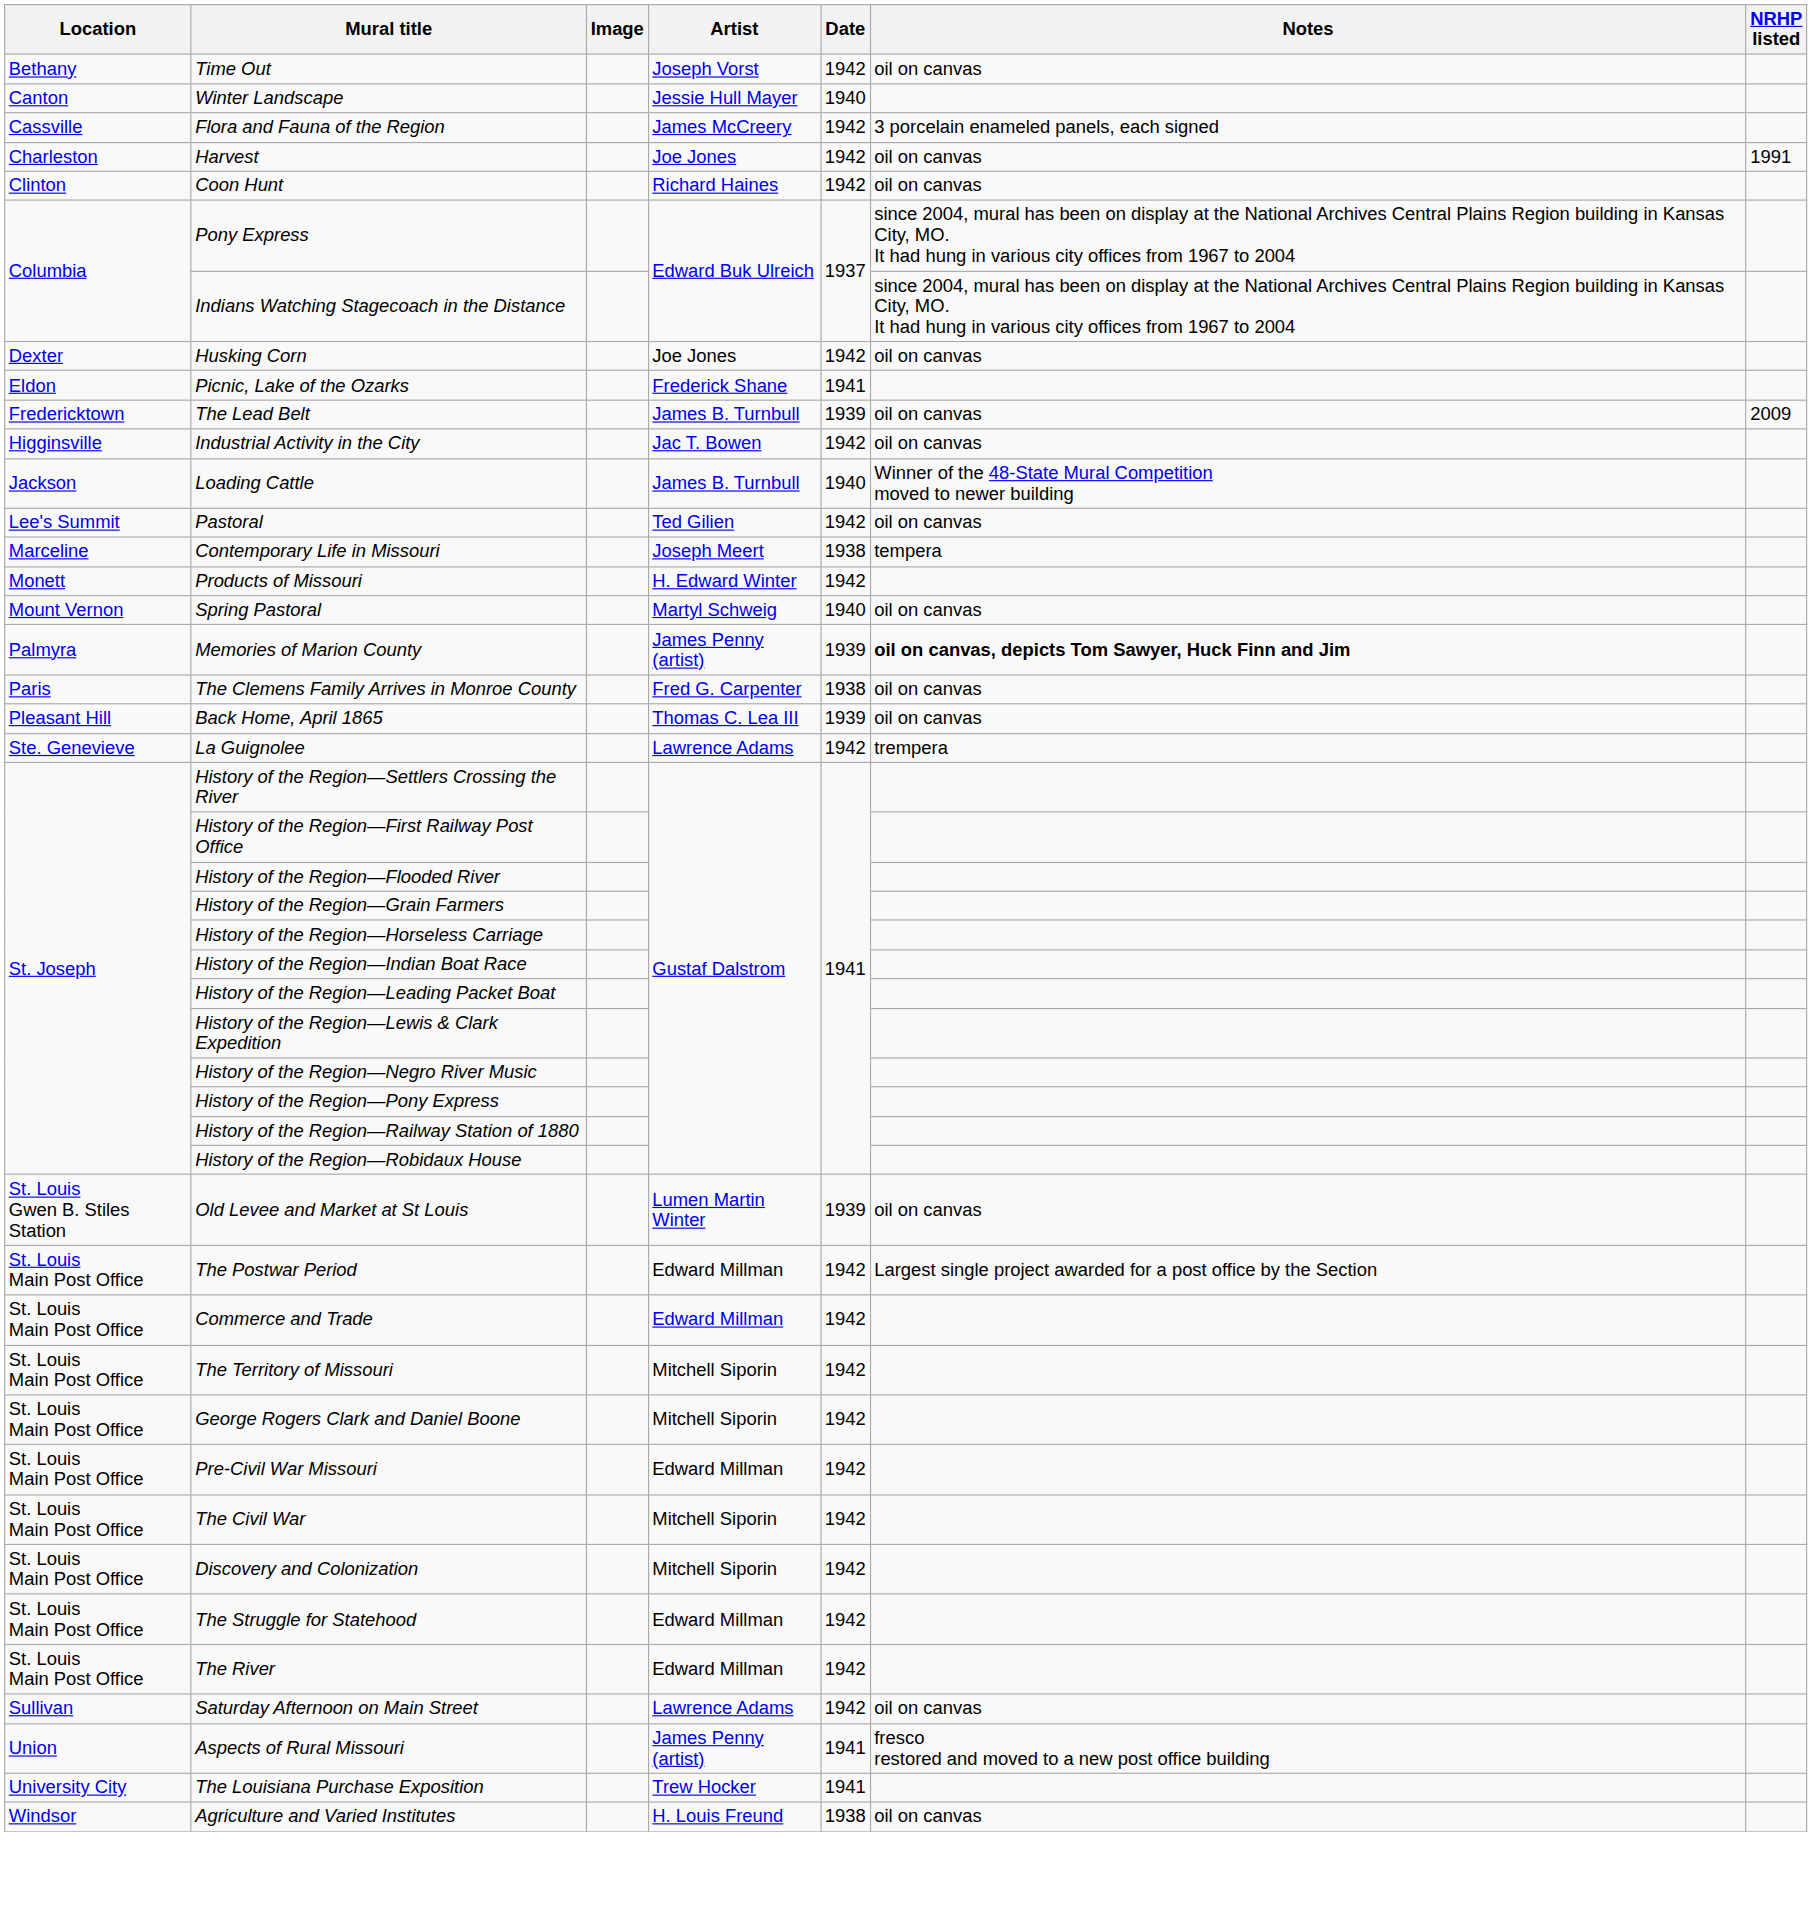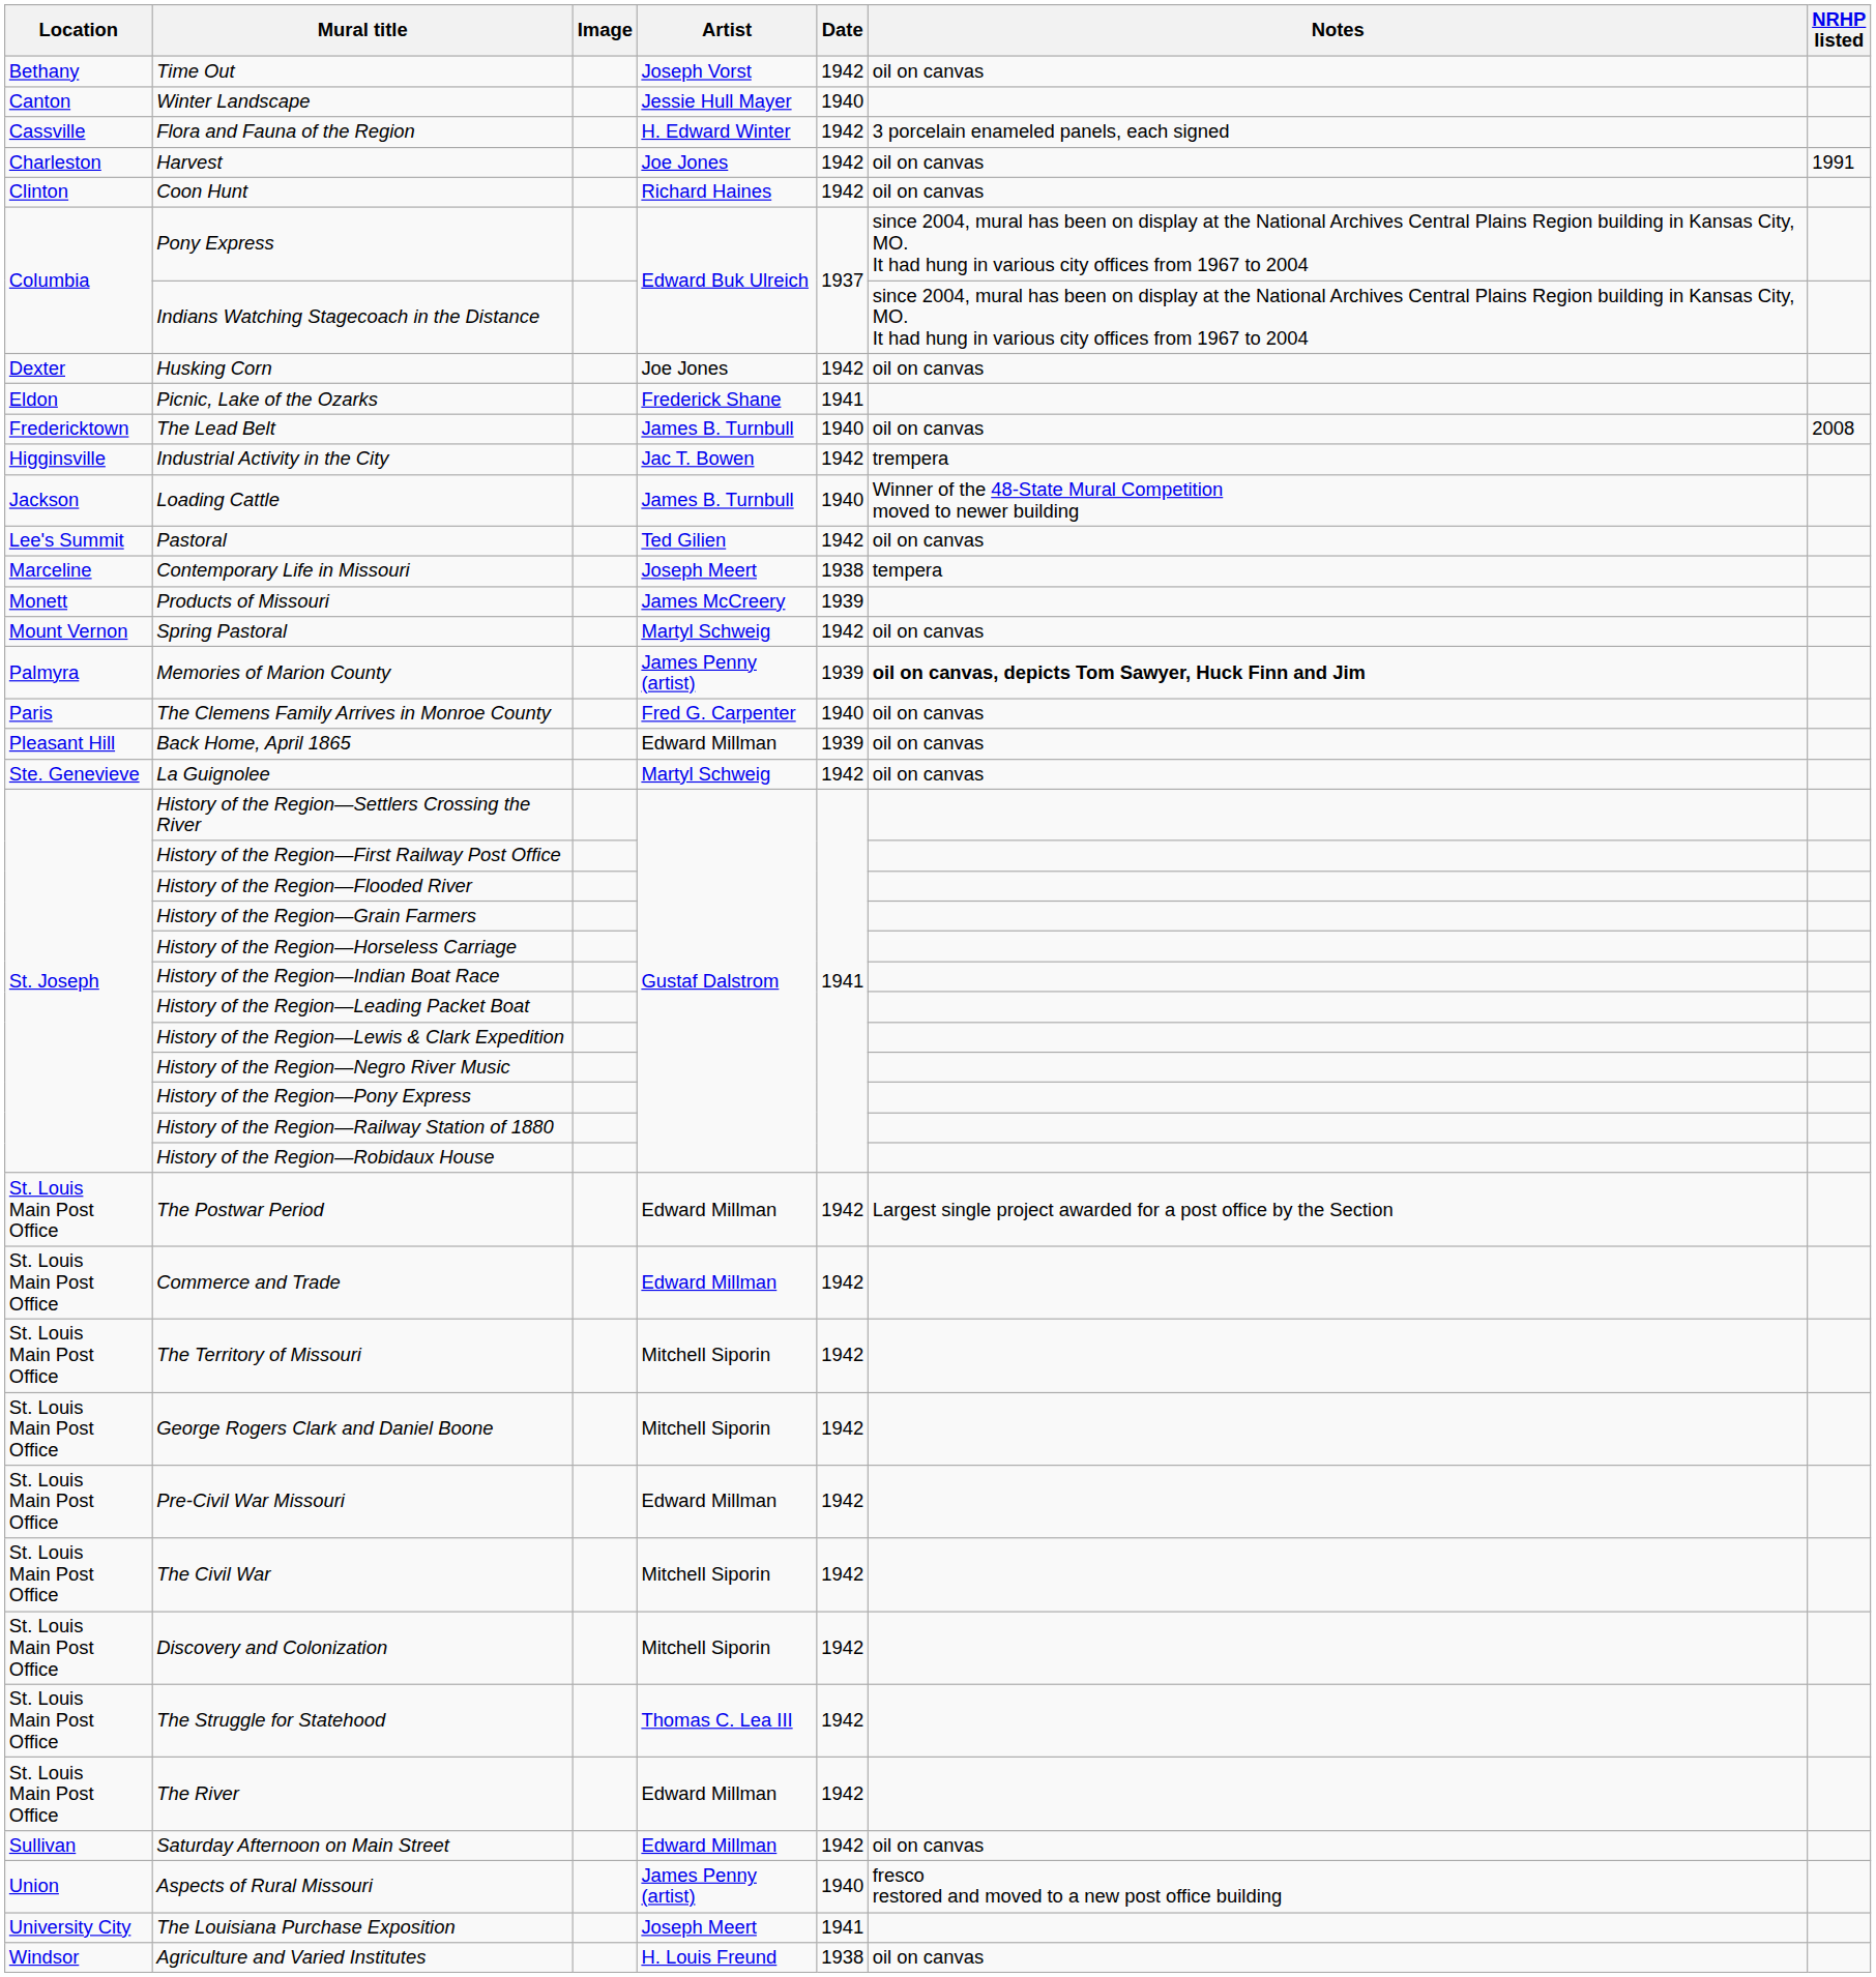Flora and Fauna of the Region | Artist: James McCreery -> H. Edward Winter
The Lead Belt | Date: 1939 -> 1940
The Lead Belt | NRHP listed: 2009 -> 2008
Industrial Activity in the City | Notes: oil on canvas -> trempera
Products of Missouri | Artist: H. Edward Winter -> James McCreery
Products of Missouri | Date: 1942 -> 1939
Spring Pastoral | Date: 1940 -> 1942
The Clemens Family Arrives in Monroe County | Date: 1938 -> 1940
Back Home, April 1865 | Artist: Thomas C. Lea III -> Edward Millman
La Guignolee | Artist: Lawrence Adams -> Martyl Schweig
La Guignolee | Notes: trempera -> oil on canvas
- row: St. Louis Gwen B. Stiles Station | Old Levee and Market at St Louis | Lumen Martin Winter | 1939 | oil on canvas
The Struggle for Statehood | Artist: Edward Millman -> Thomas C. Lea III
Saturday Afternoon on Main Street | Artist: Lawrence Adams -> Edward Millman
Aspects of Rural Missouri | Date: 1941 -> 1940
The Louisiana Purchase Exposition | Artist: Trew Hocker -> Joseph Meert
